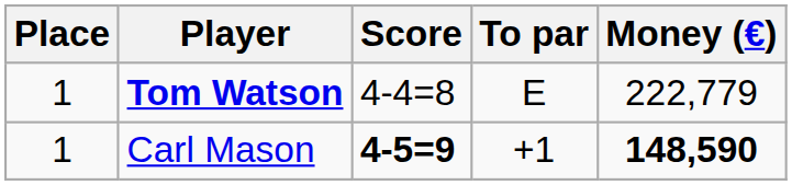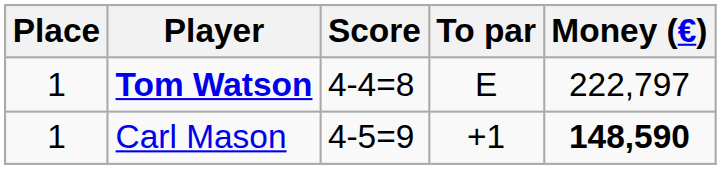Tom Watson | Money (€): 222,779 -> 222,797
Carl Mason | Score: bold -> normal
